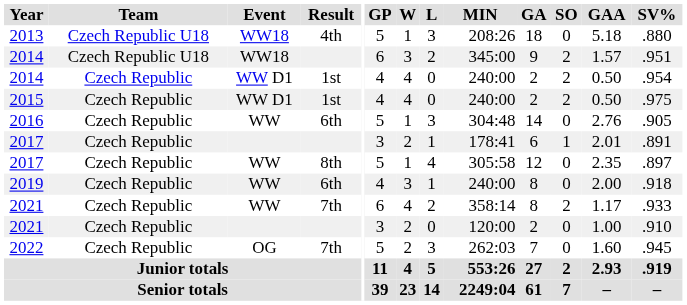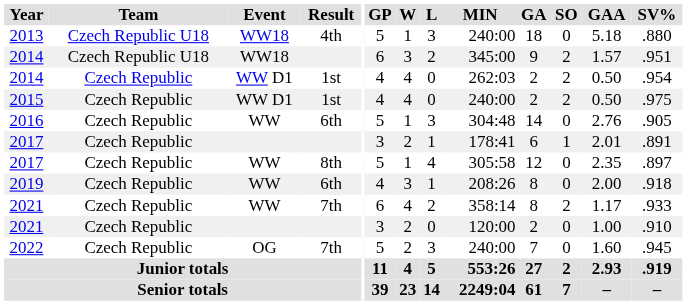2013 | MIN: 208:26 -> 240:00
2014 / 1st | MIN: 240:00 -> 262:03
2019 | MIN: 240:00 -> 208:26
2022 | MIN: 262:03 -> 240:00
